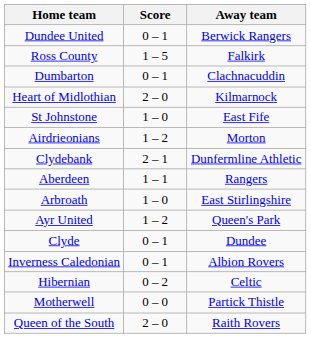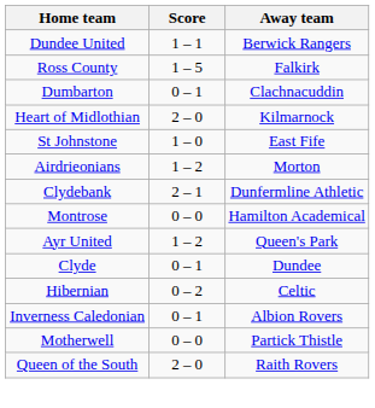Dundee United | Score: 0 – 1 -> 1 – 1
+ row: Montrose | 0 – 0 | Hamilton Academical
- row: Aberdeen | 1 – 1 | Rangers
- row: Arbroath | 1 – 0 | East Stirlingshire
rows swapped: Hibernian <-> Inverness Caledonian
